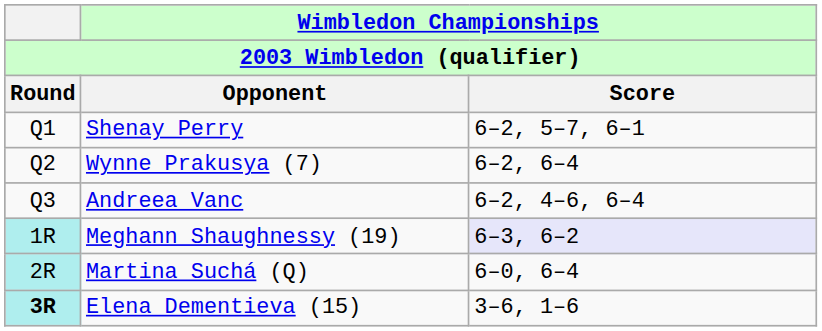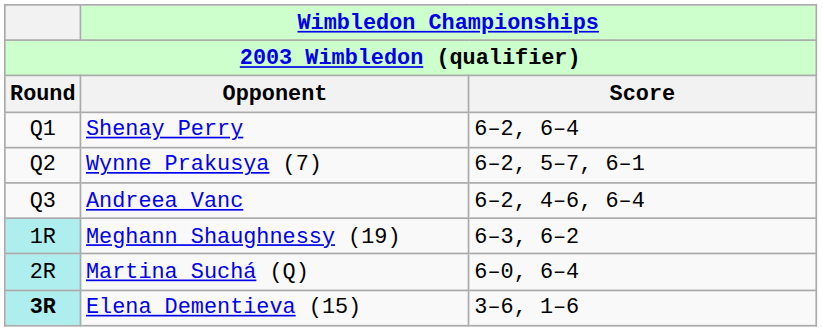Shenay Perry | Wimbledon Championships / Score: 6–2, 5–7, 6–1 -> 6–2, 6–4
Wynne Prakusya (7) | Wimbledon Championships / Score: 6–2, 6–4 -> 6–2, 5–7, 6–1
Meghann Shaughnessy (19) | Wimbledon Championships / Score: lavender background -> no background
